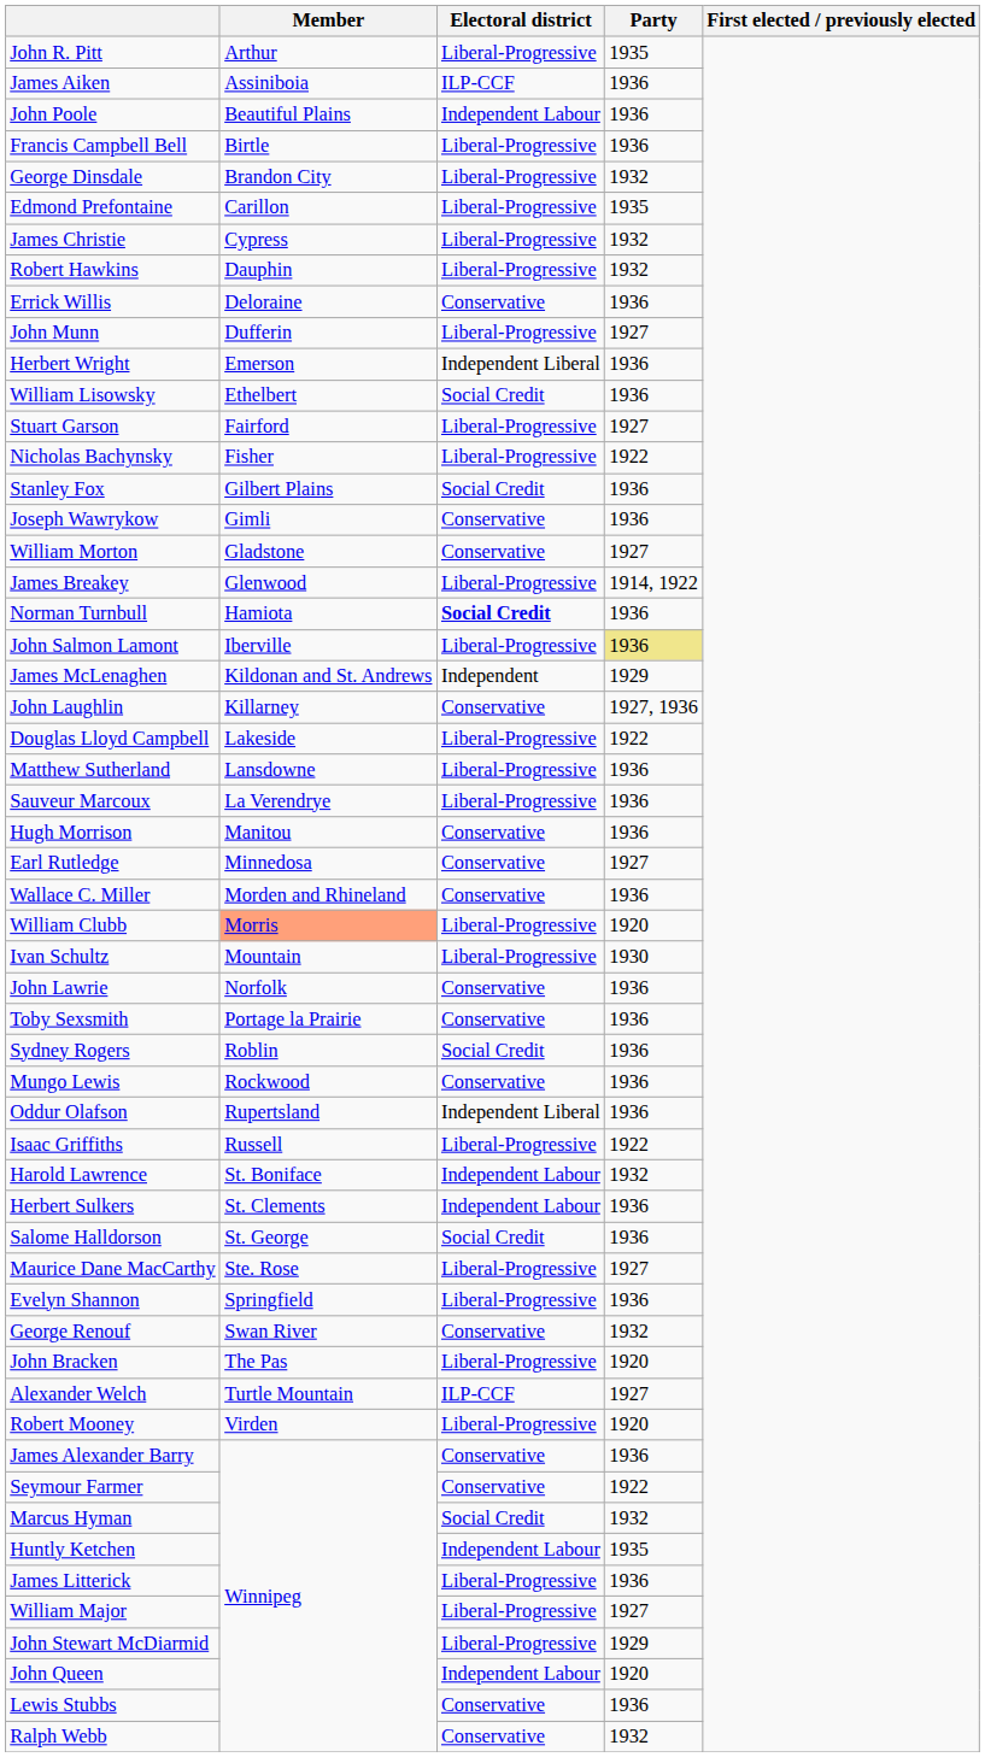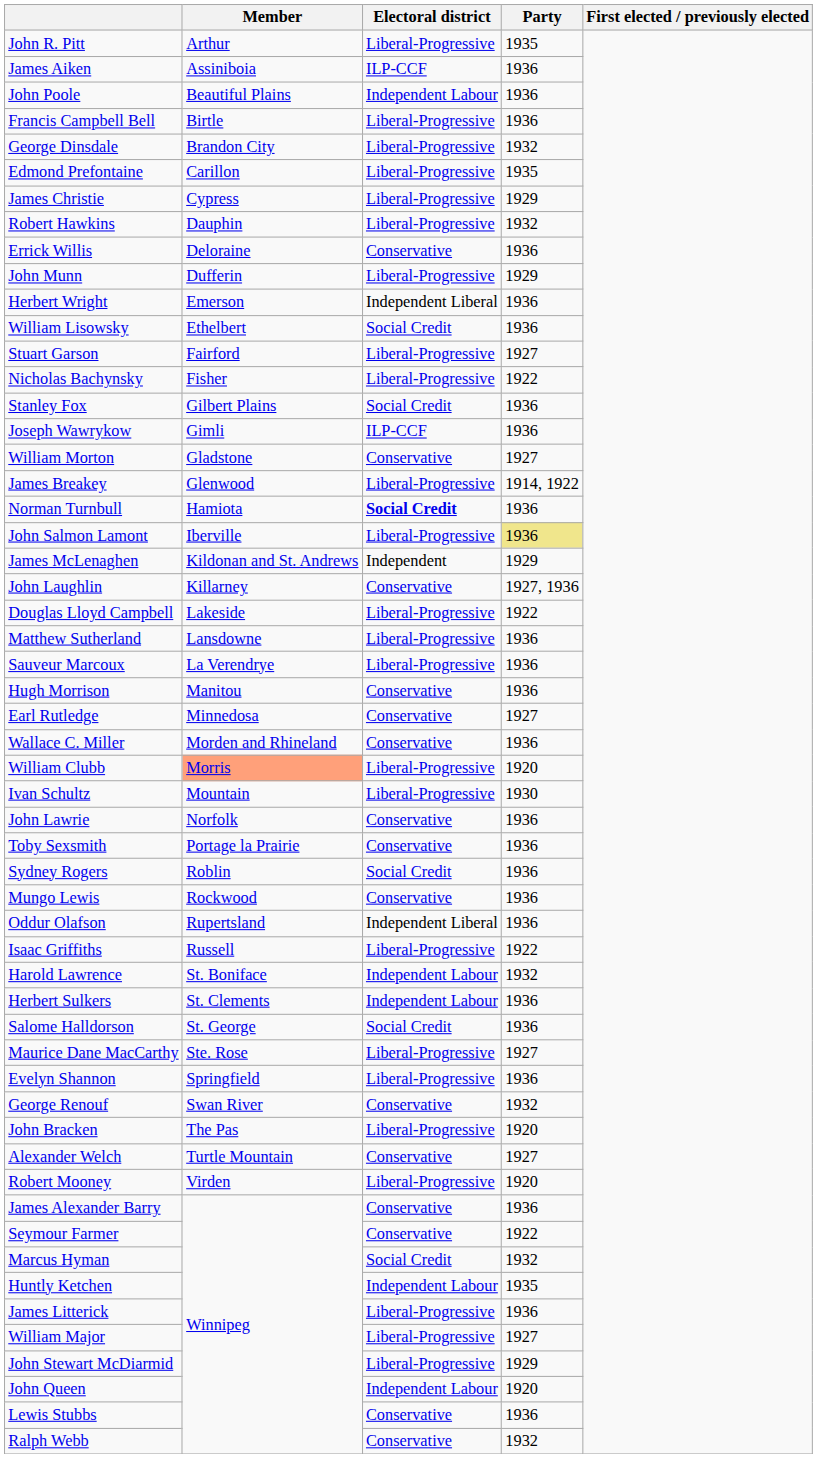James Christie | Party: 1932 -> 1929
John Munn | Party: 1927 -> 1929
Joseph Wawrykow | Electoral district: Conservative -> ILP-CCF
Alexander Welch | Electoral district: ILP-CCF -> Conservative
